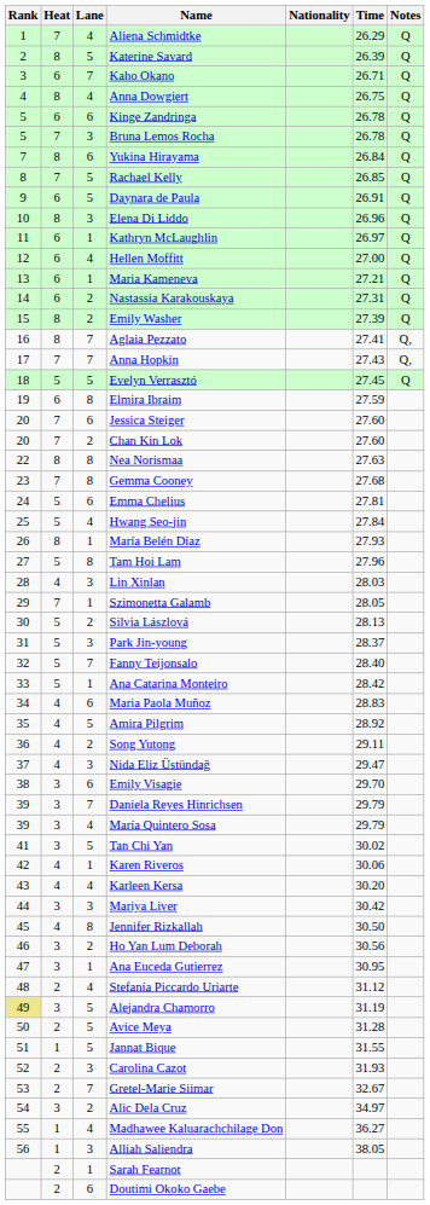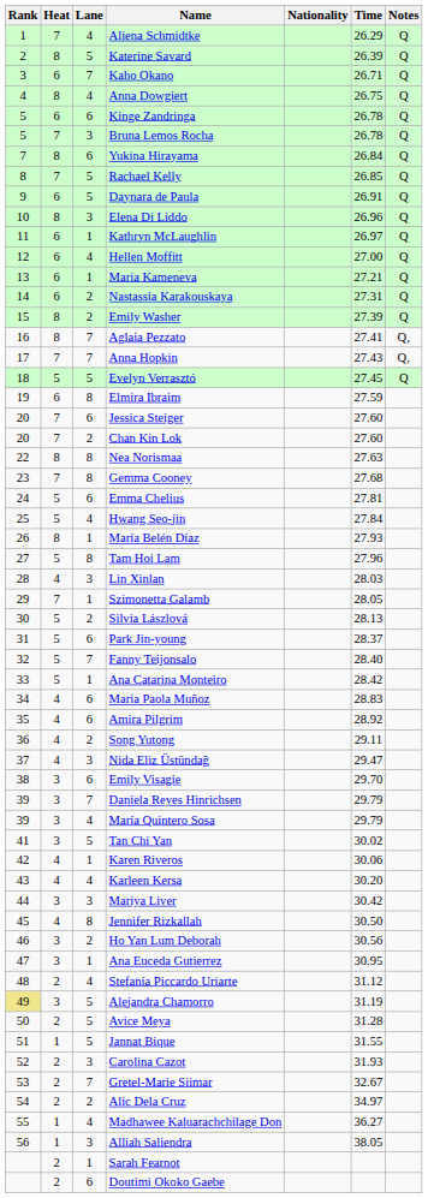Park Jin-young | Lane: 3 -> 6
Amira Pilgrim | Lane: 5 -> 6
Alic Dela Cruz | Heat: 3 -> 2
